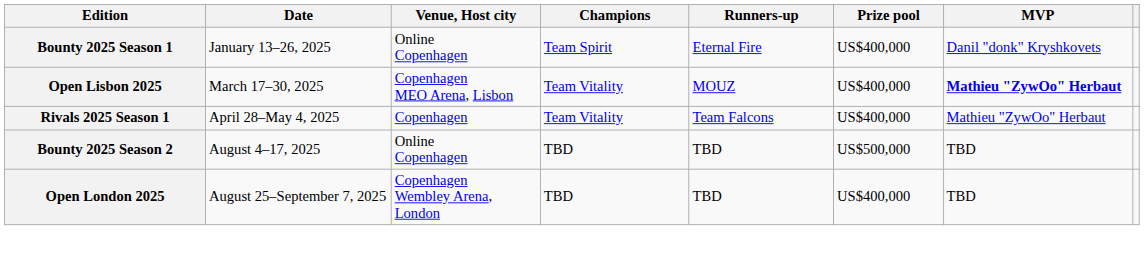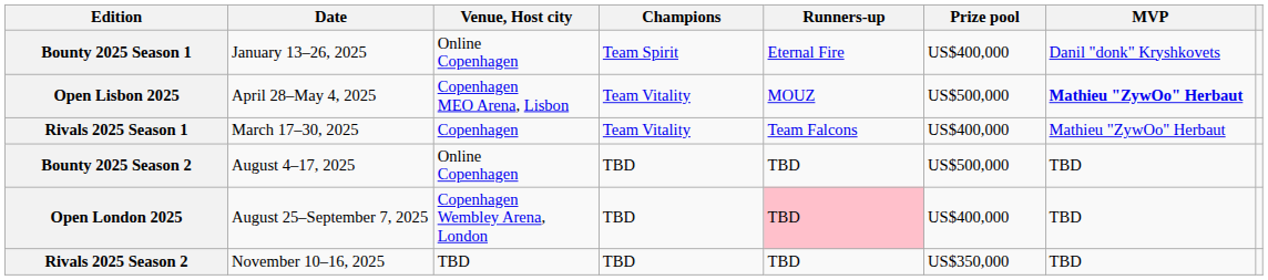Open Lisbon 2025 | Date: March 17–30, 2025 -> April 28–May 4, 2025
Open Lisbon 2025 | Prize pool: US$400,000 -> US$500,000
Rivals 2025 Season 1 | Date: April 28–May 4, 2025 -> March 17–30, 2025
Open London 2025 | Runners-up: no background -> pink background
+ row: Rivals 2025 Season 2 | November 10–16, 2025 | TBD | TBD | TBD | US$350,000 | TBD
